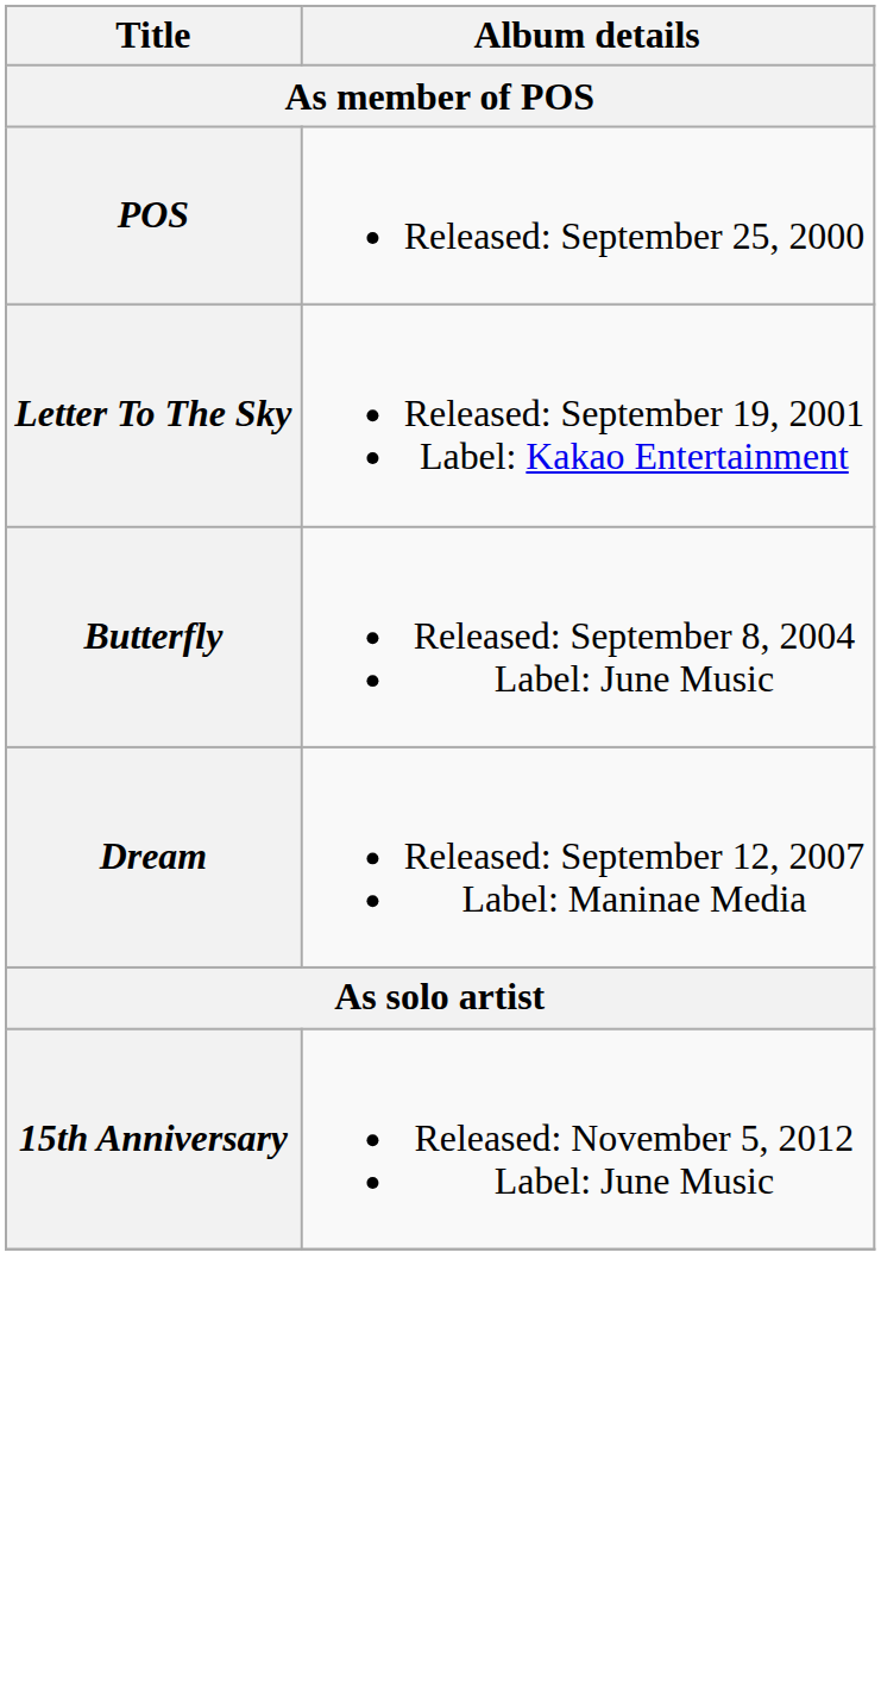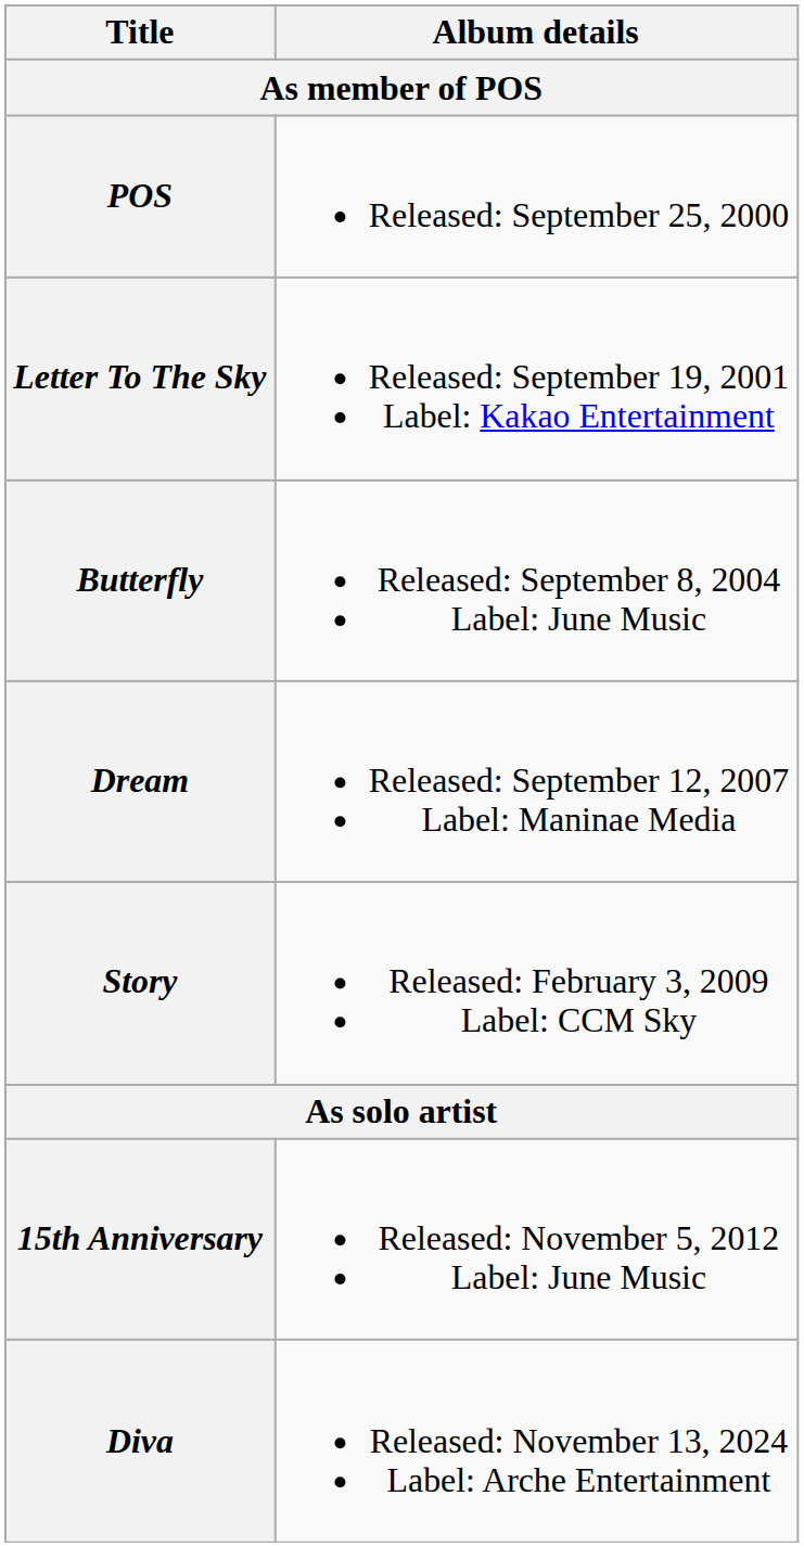+ row: Story | Released: February 3, 2009 Label: CCM Sky
+ row: Diva | Released: November 13, 2024 Label: Arche Entertainment
